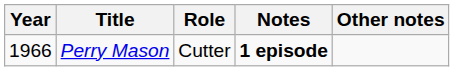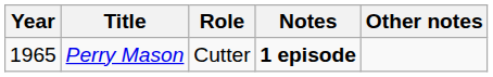Perry Mason | Year: 1966 -> 1965
